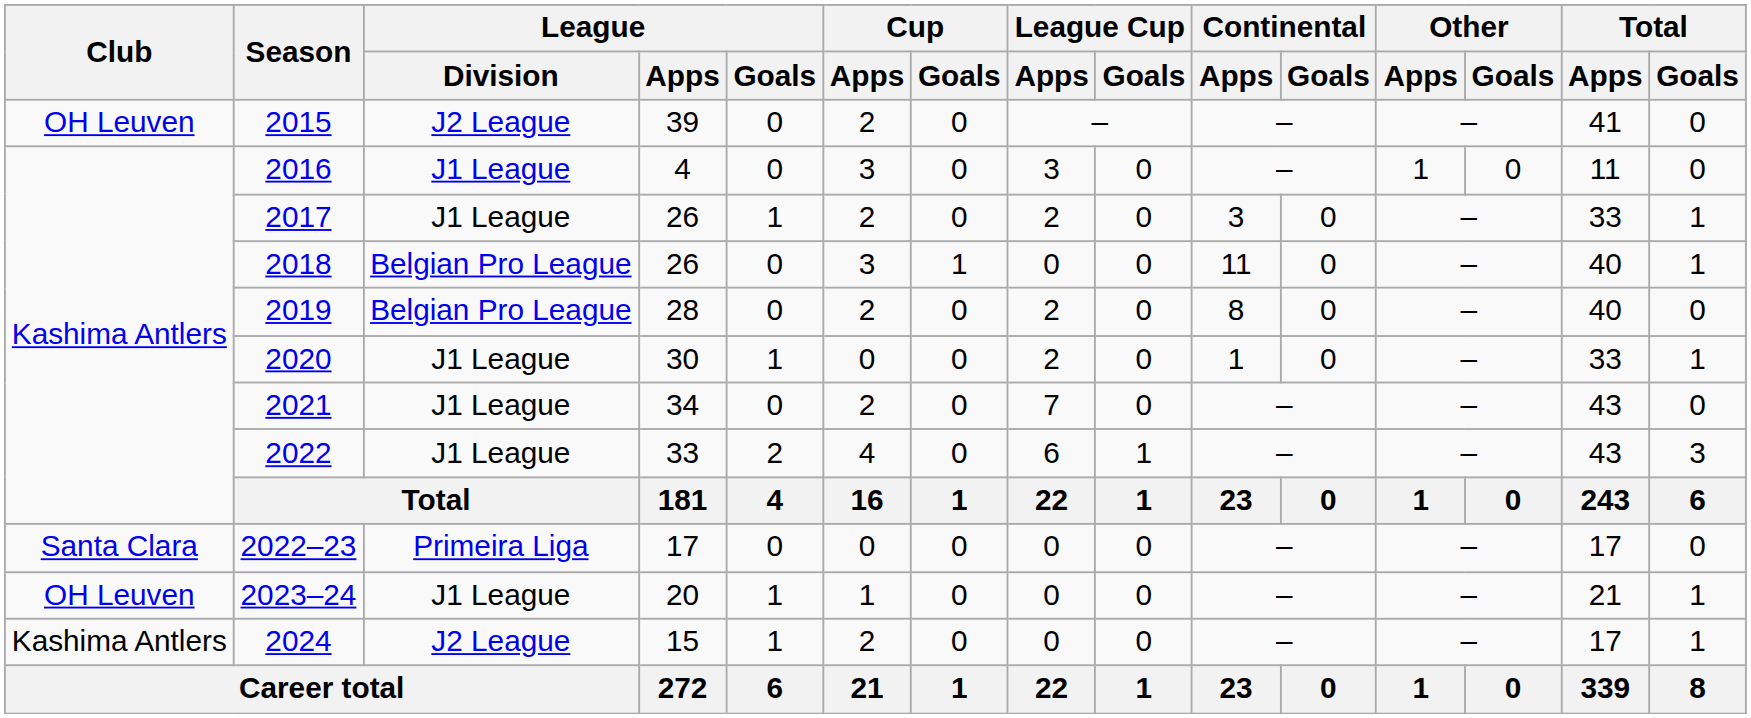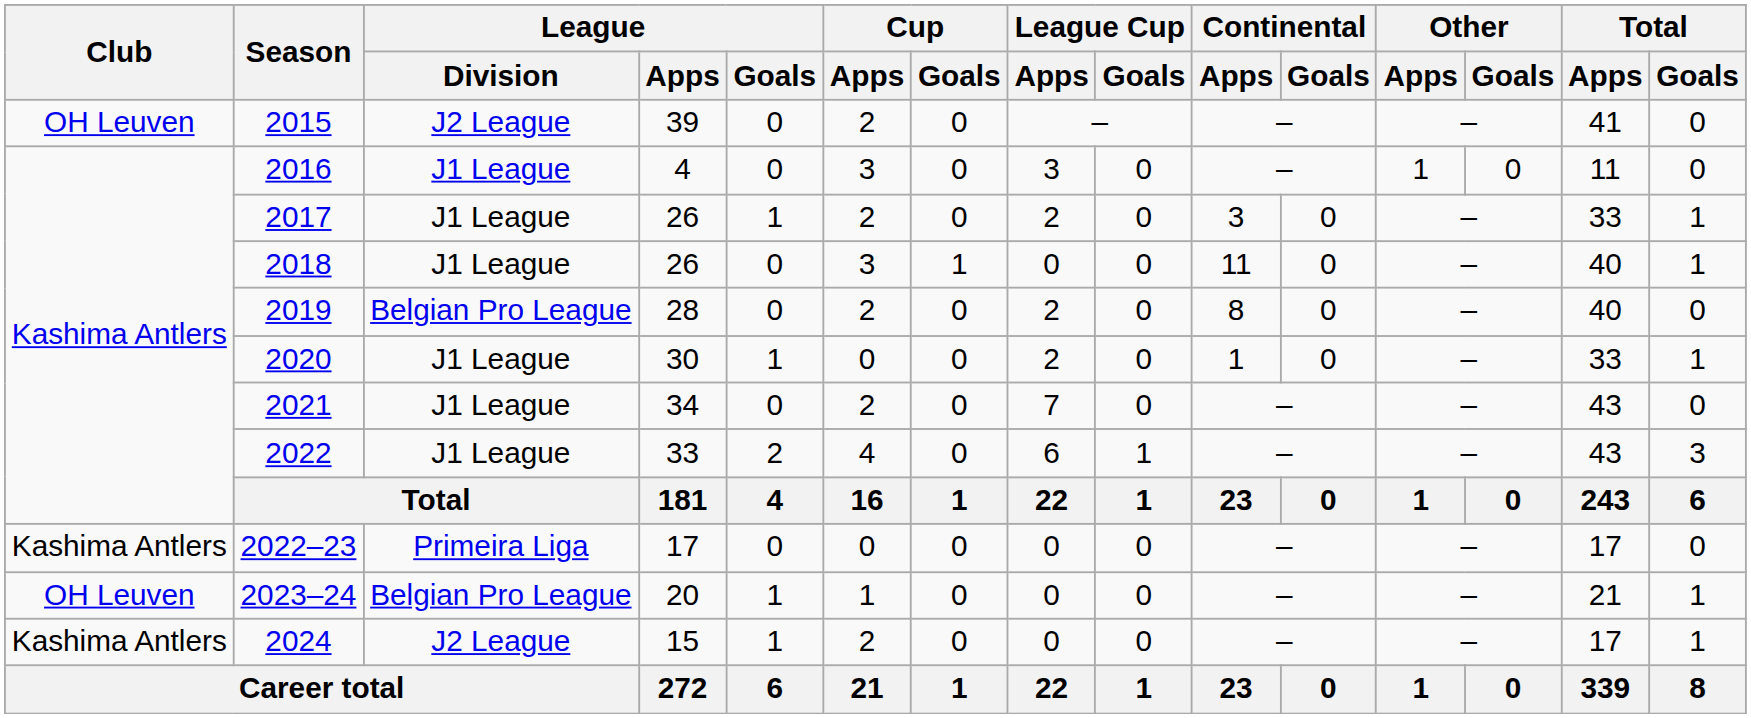2018 | League / Division: Belgian Pro League -> J1 League
2022–23 | Club: Santa Clara -> Kashima Antlers
2023–24 | League / Division: J1 League -> Belgian Pro League
